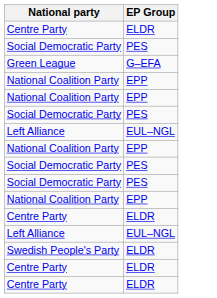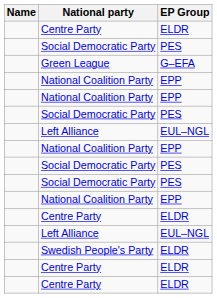+ column: Name
